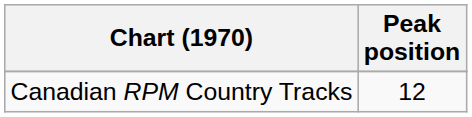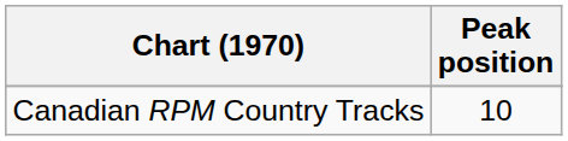Canadian RPM Country Tracks | Peak position: 12 -> 10
